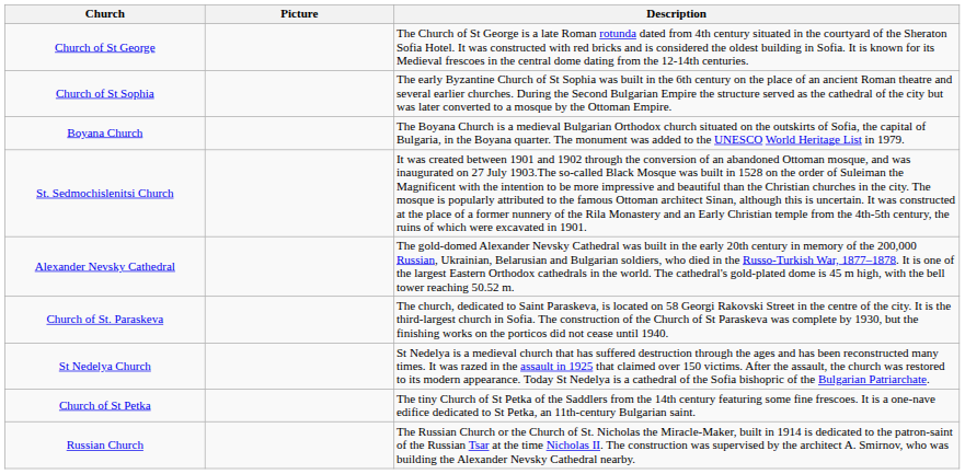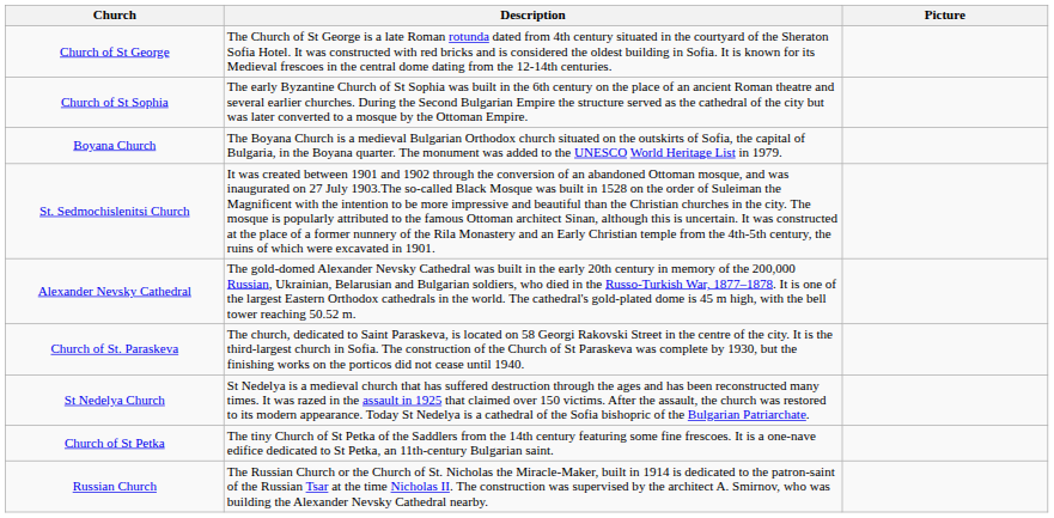columns swapped: Description <-> Picture
